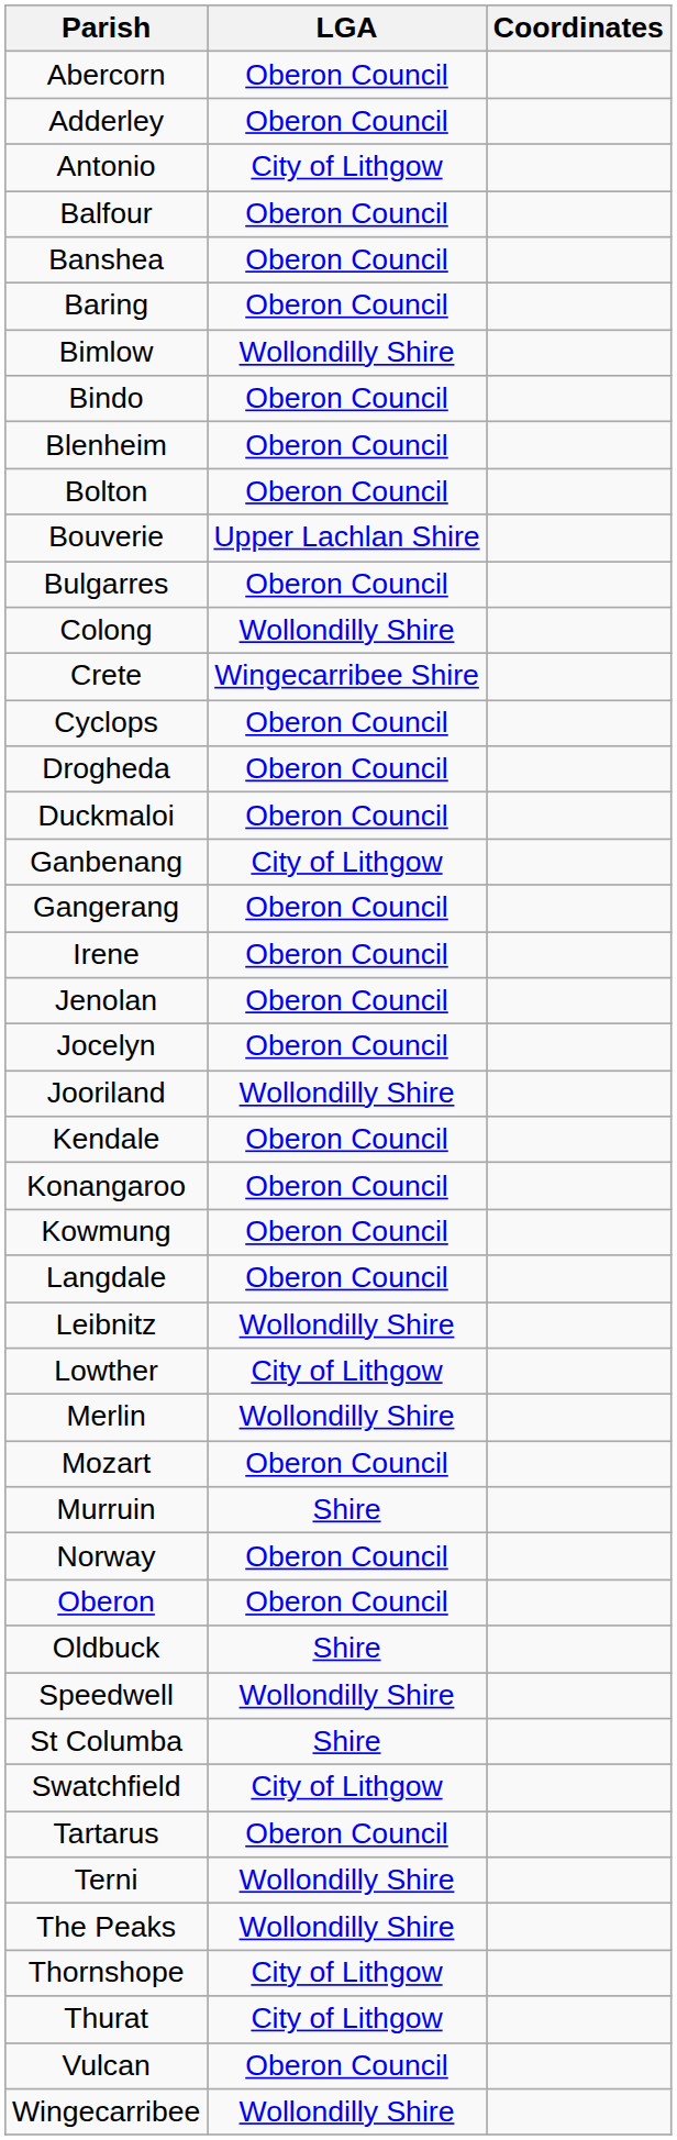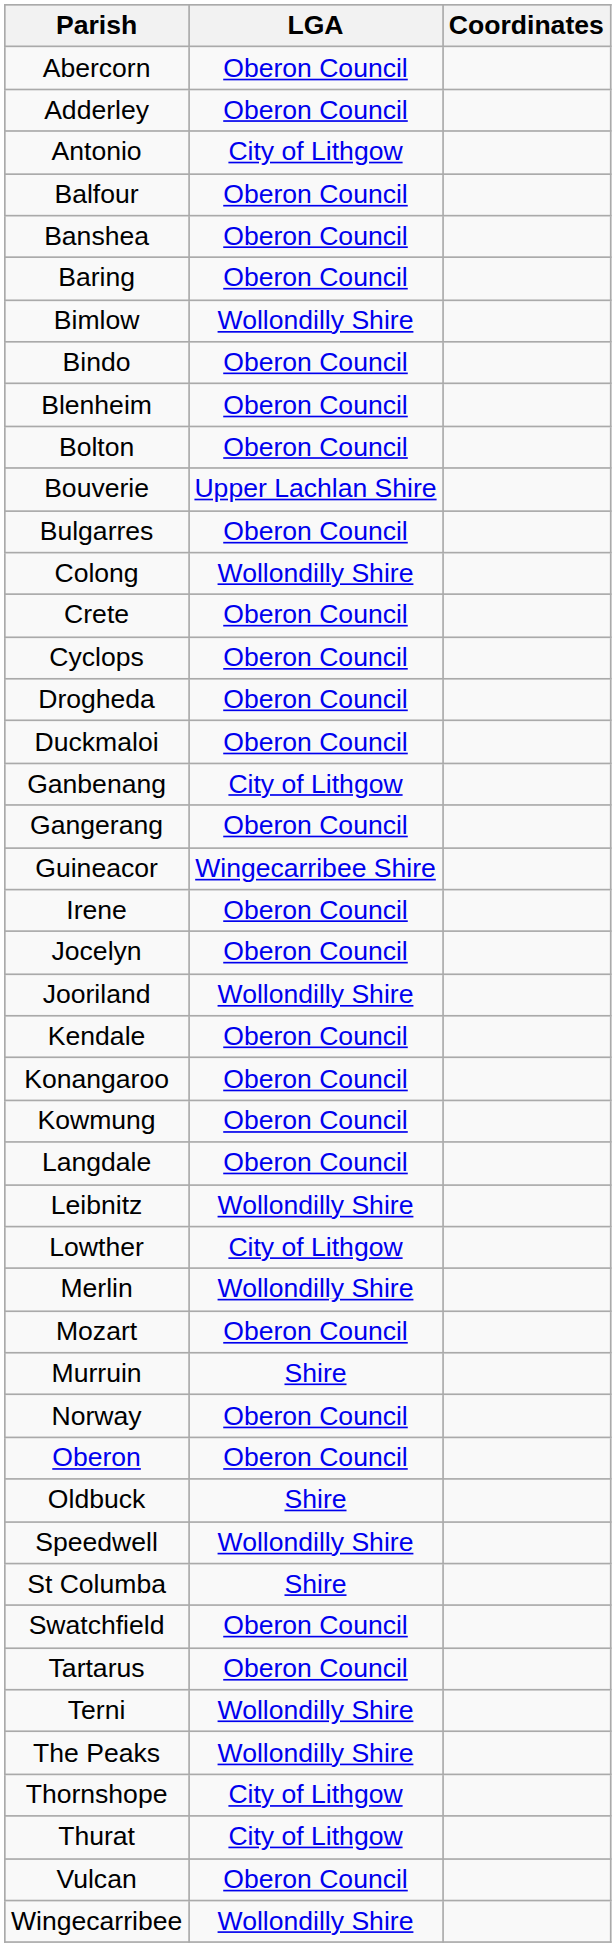Crete | LGA: Wingecarribee Shire -> Oberon Council
+ row: Guineacor | Wingecarribee Shire
- row: Jenolan | Oberon Council
Swatchfield | LGA: City of Lithgow -> Oberon Council
